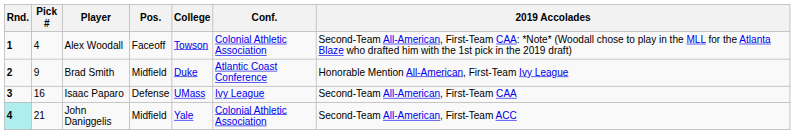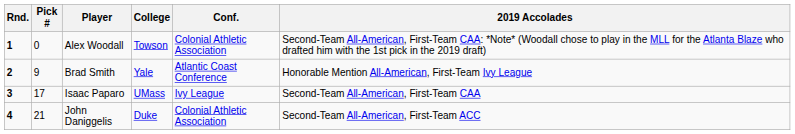- column: Pos. | Faceoff | Midfield | Defense | Midfield
Alex Woodall | Pick #: 4 -> 0
Brad Smith | College: Duke -> Yale
Isaac Paparo | Pick #: 16 -> 17
John Daniggelis | Rnd.: paleturquoise background -> no background
John Daniggelis | College: Yale -> Duke
